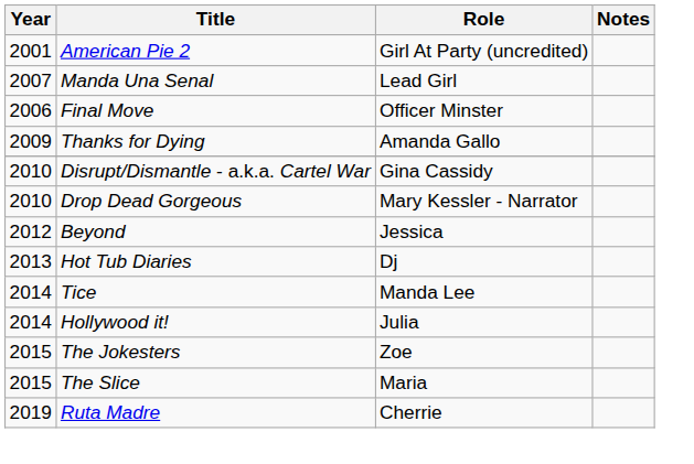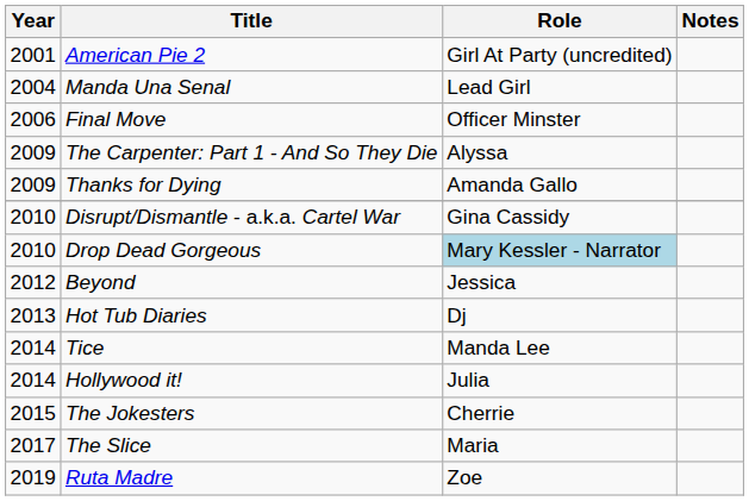Manda Una Senal | Year: 2007 -> 2004
+ row: 2009 | The Carpenter: Part 1 - And So They Die | Alyssa
Drop Dead Gorgeous | Role: no background -> lightblue background
The Jokesters | Role: Zoe -> Cherrie
The Slice | Year: 2015 -> 2017
Ruta Madre | Role: Cherrie -> Zoe
